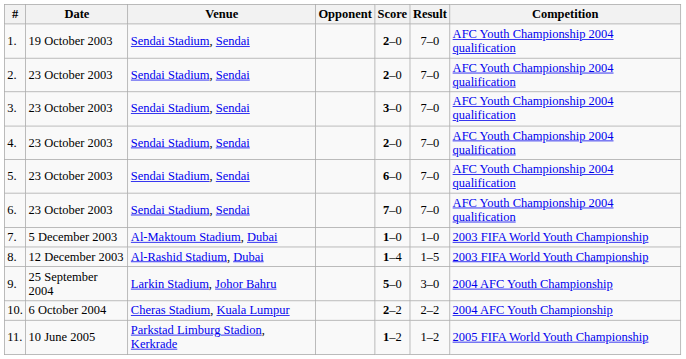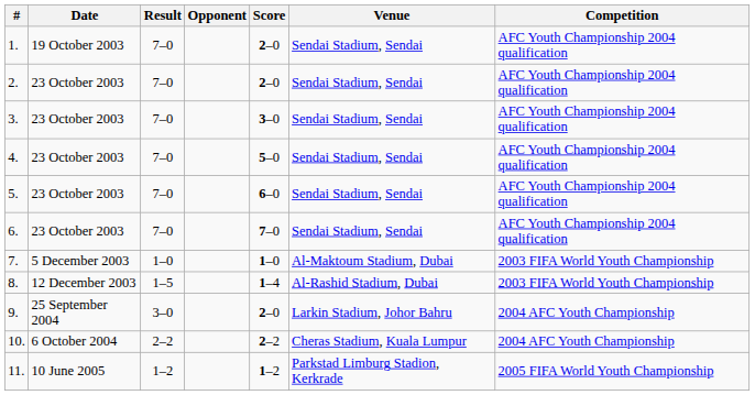columns swapped: Venue <-> Result
4. | Score: 2–0 -> 5–0
9. | Score: 5–0 -> 2–0
